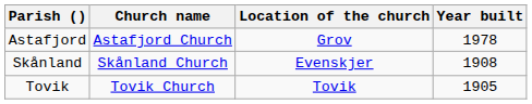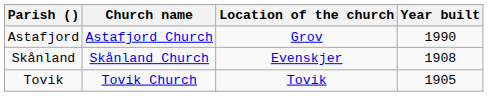Astafjord | Year built: 1978 -> 1990
